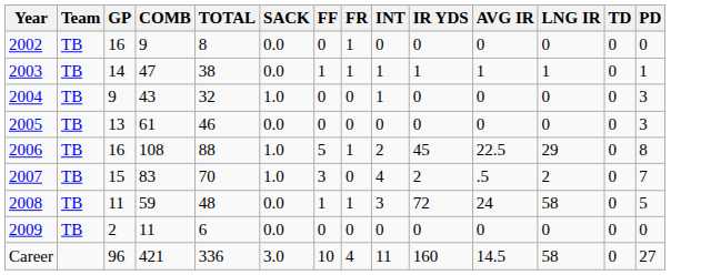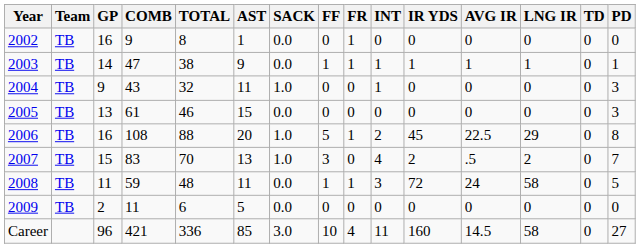+ column: AST | 1 | 9 | 11 | 15 | 20 | 13 | 11 | 5 | 85
